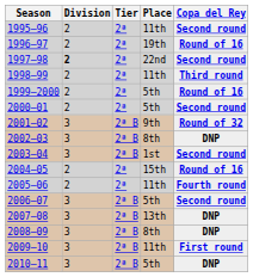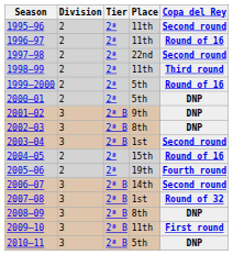1996–97 | Place: 19th -> 11th
1997–98 | Division: bold -> normal
2000–01 | Copa del Rey: Second round -> DNP
2001–02 | Copa del Rey: Round of 32 -> DNP
2005–06 | Place: 11th -> 19th
2006–07 | Place: 5th -> 14th
2007–08 | Place: 13th -> 1st
2007–08 | Copa del Rey: DNP -> Round of 32
